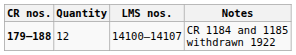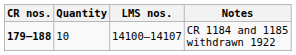CR 1184 and 1185 withdrawn 1922 | Quantity: 12 -> 10
